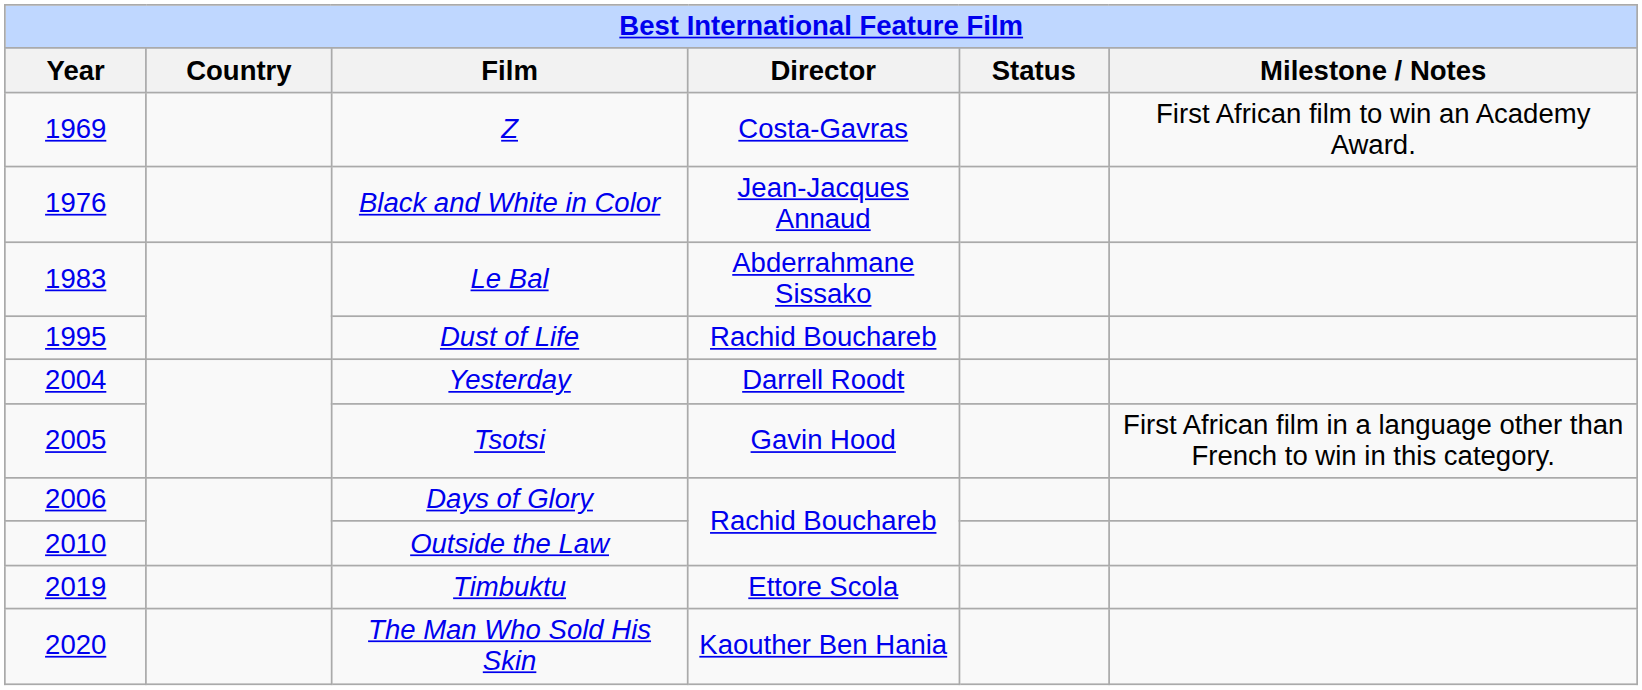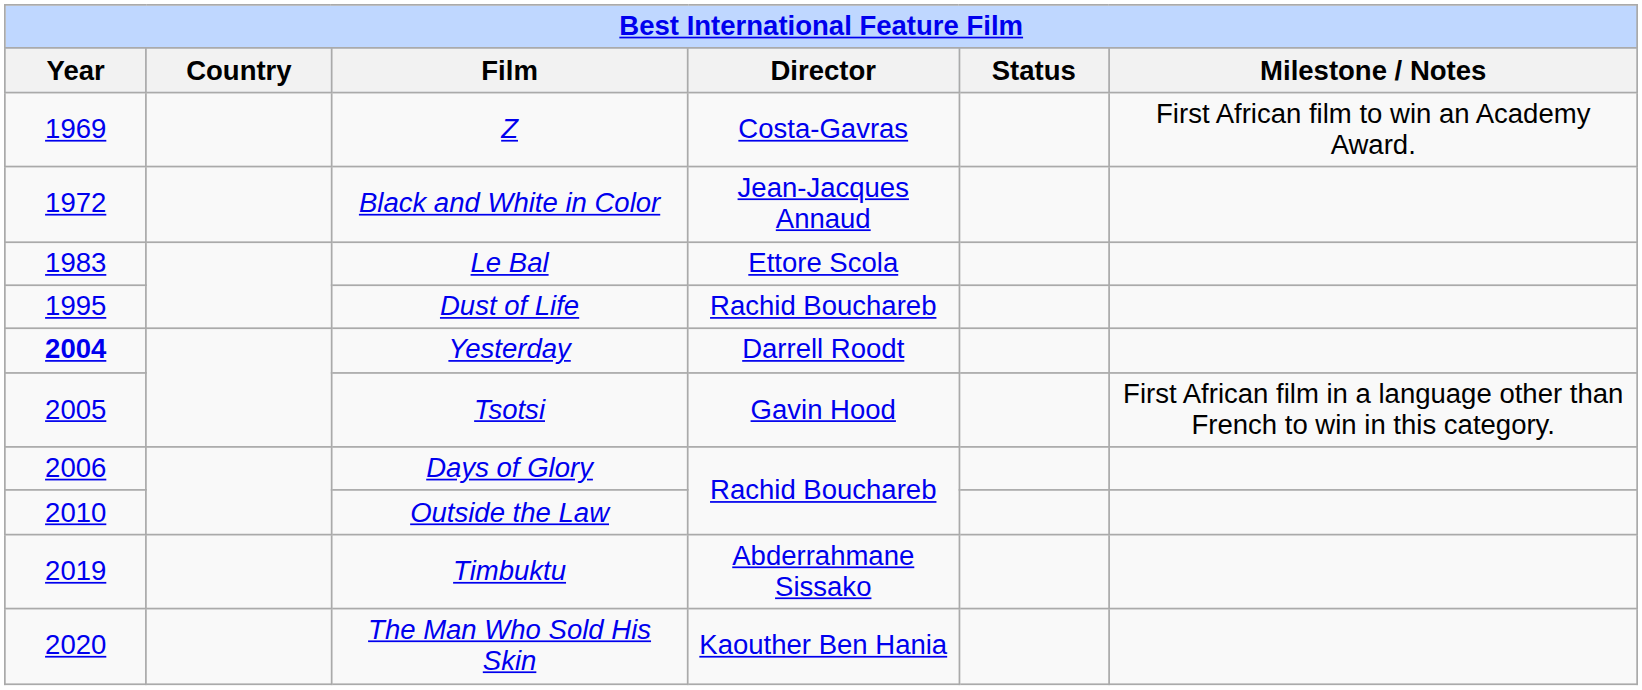Black and White in Color | Year: 1976 -> 1972
Le Bal | Director: Abderrahmane Sissako -> Ettore Scola
Yesterday | Year: normal -> bold
Timbuktu | Director: Ettore Scola -> Abderrahmane Sissako
